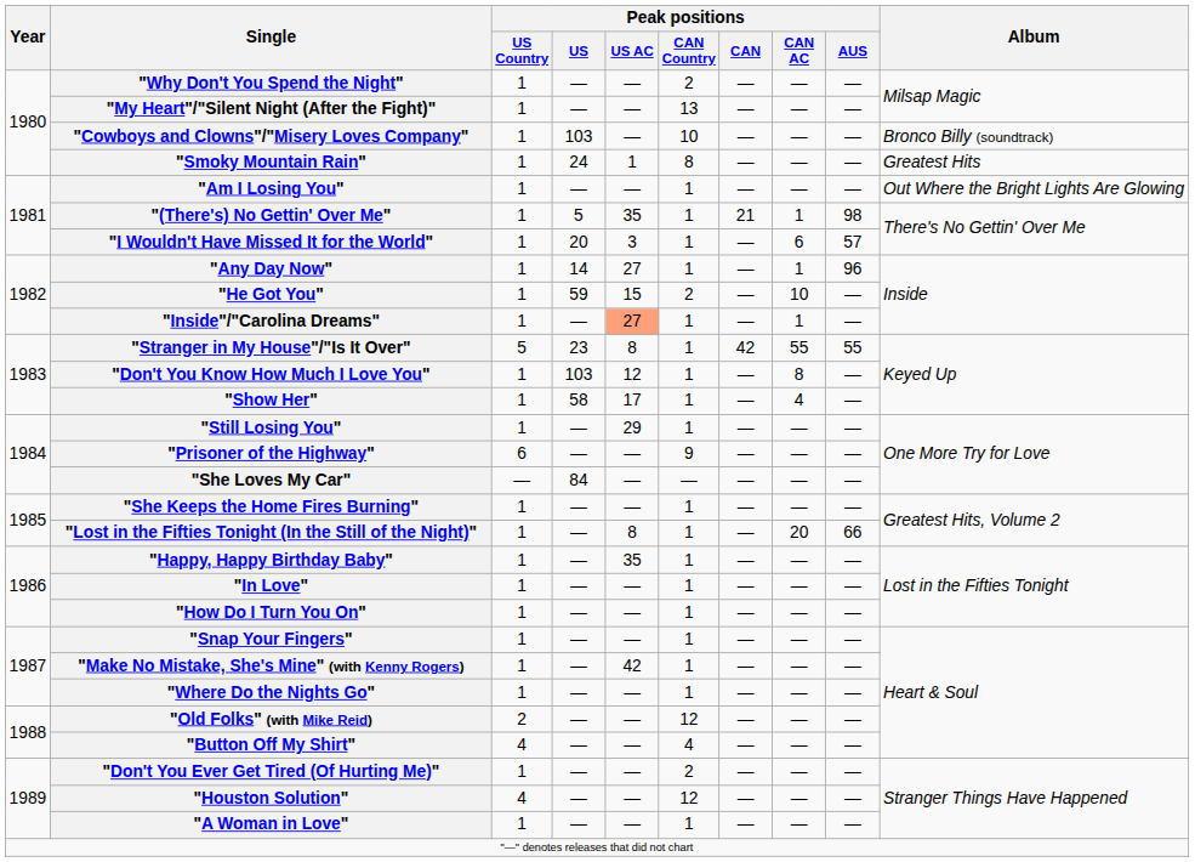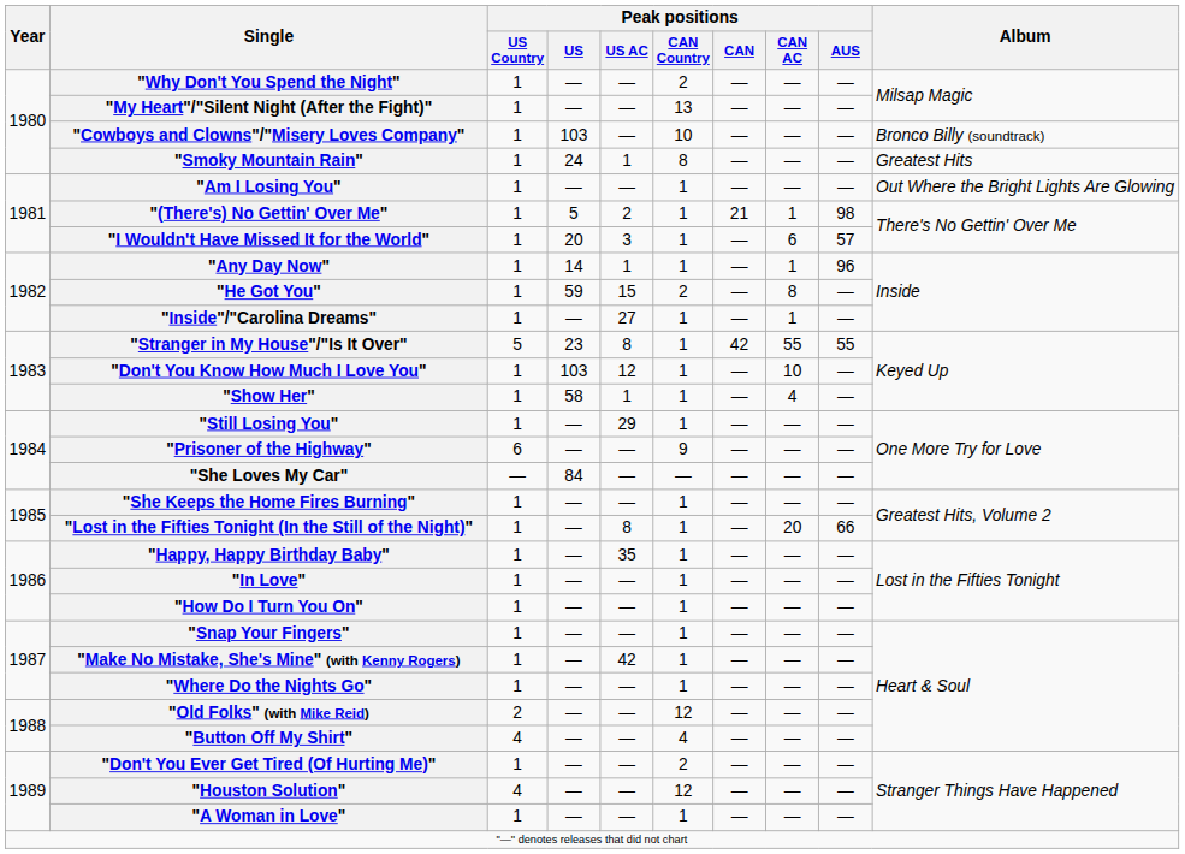"(There's) No Gettin' Over Me" | Peak positions / US AC: 35 -> 2
"Any Day Now" | Peak positions / US AC: 27 -> 1
"He Got You" | Peak positions / CAN AC: 10 -> 8
"Inside"/"Carolina Dreams" | Peak positions / US AC: lightsalmon background -> no background
"Don't You Know How Much I Love You" | Peak positions / CAN AC: 8 -> 10
"Show Her" | Peak positions / US AC: 17 -> 1
